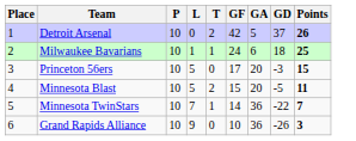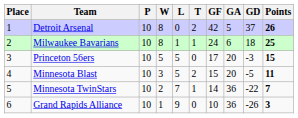+ column: W | 8 | 8 | 5 | 3 | 2 | 1
